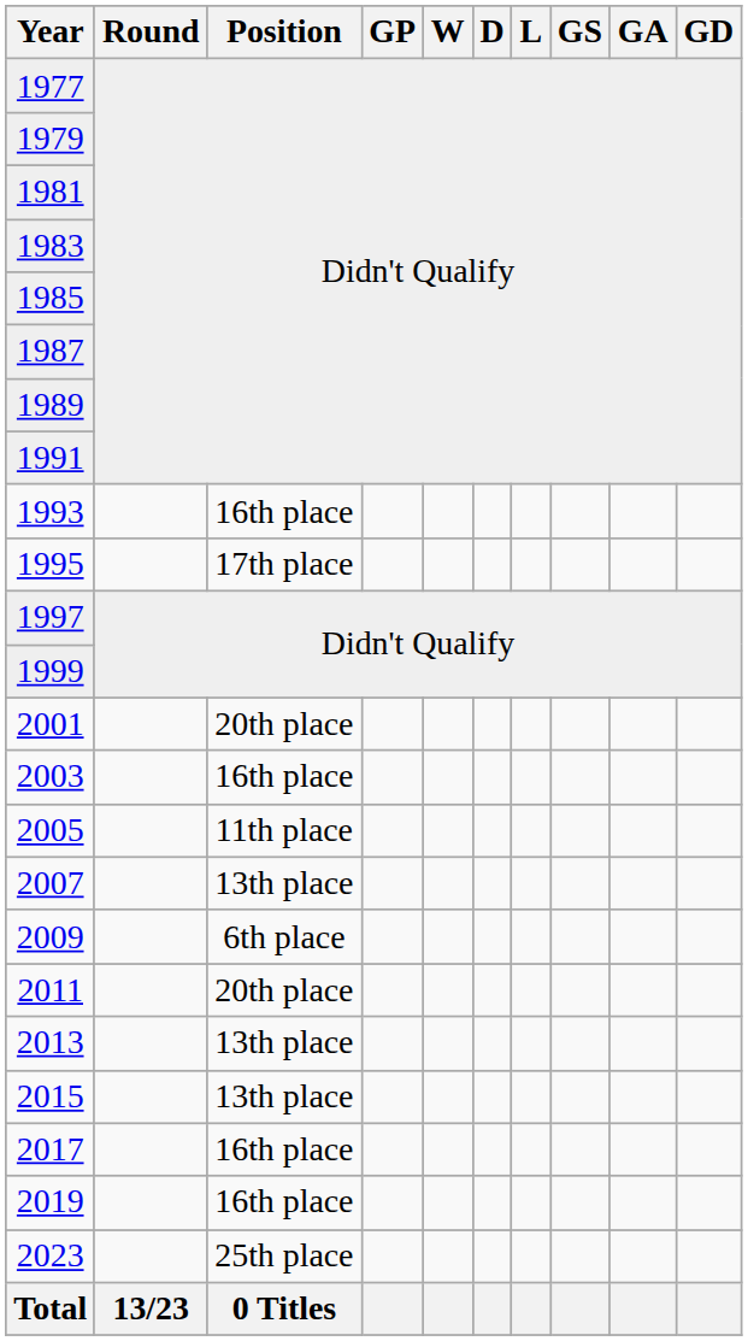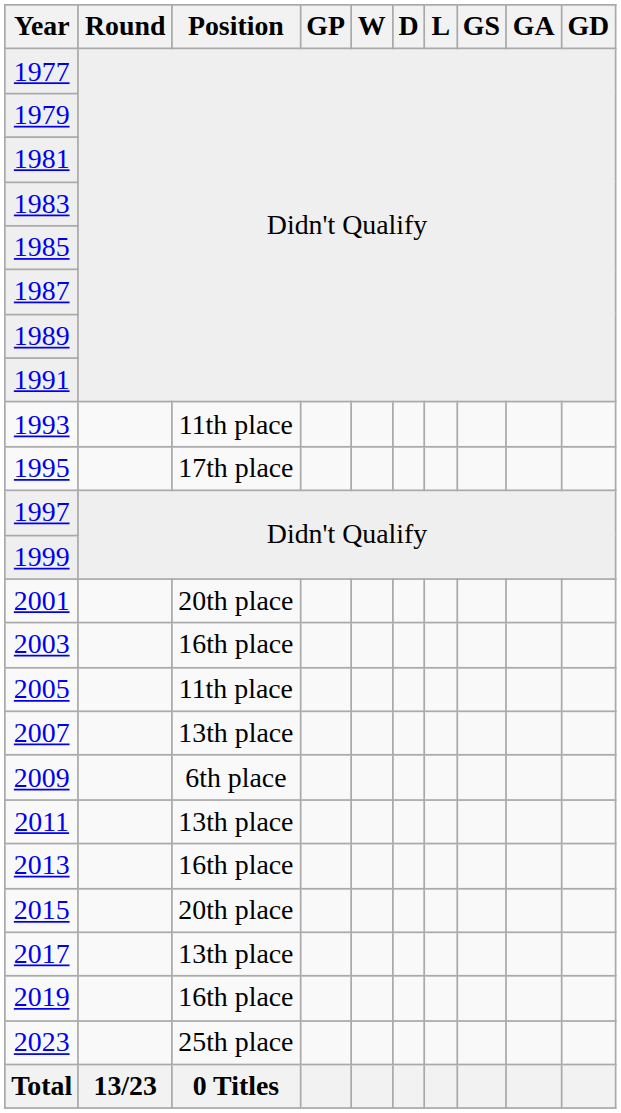1993 | Position: 16th place -> 11th place
2011 | Position: 20th place -> 13th place
2013 | Position: 13th place -> 16th place
2015 | Position: 13th place -> 20th place
2017 | Position: 16th place -> 13th place
